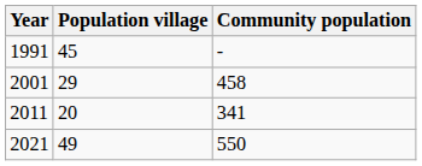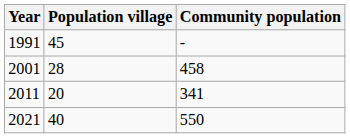2001 | Population village: 29 -> 28
2021 | Population village: 49 -> 40
